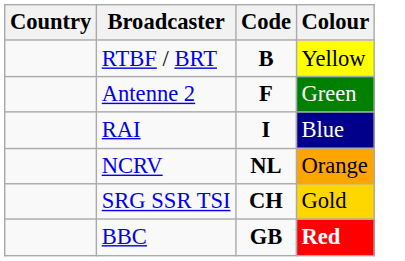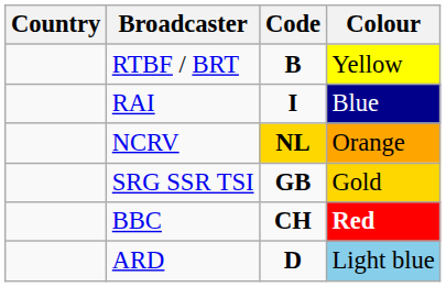- row: Antenne 2 | F | Green
NCRV | Code: no background -> gold background
SRG SSR TSI | Code: CH -> GB
BBC | Code: GB -> CH
+ row: ARD | D | Light blue
